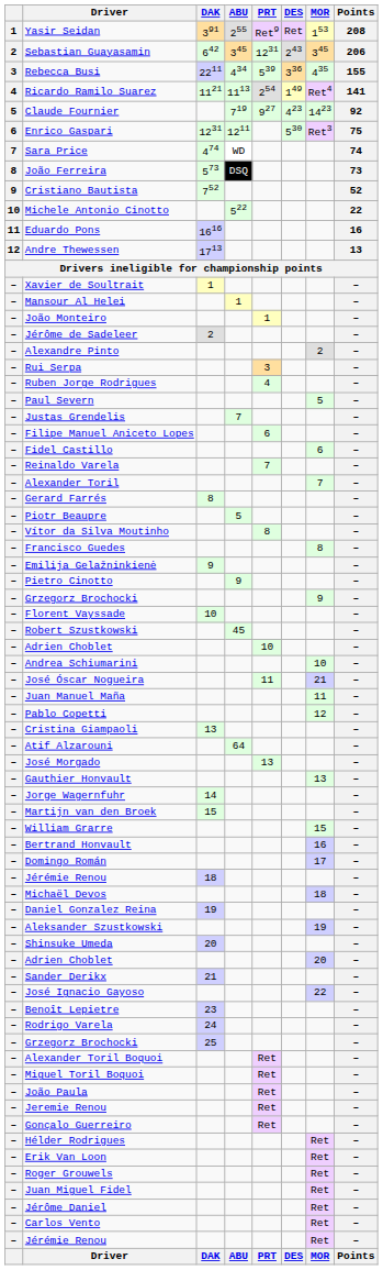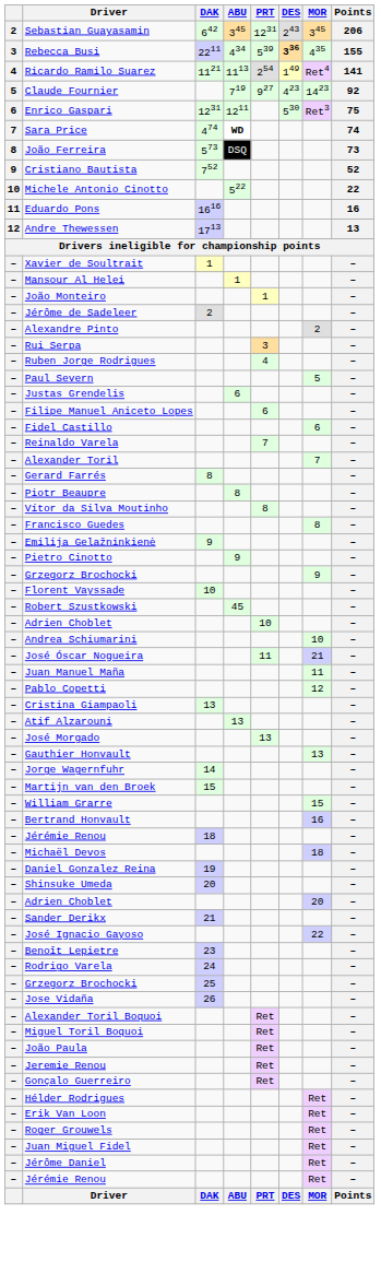- row: 1 | Yasir Seidan | 391 | 255 | Ret9 | Ret | 153 | 208
Rebecca Busi | DES: normal -> bold
Sara Price | ABU: normal -> bold
Justas Grendelis | ABU: 7 -> 6
Piotr Beaupre | ABU: 5 -> 8
Atif Alzarouni | ABU: 64 -> 13
- row: – | Domingo Román | 17 | –
- row: – | Aleksander Szustkowski | 19 | –
+ row: – | Jose Vidaña | 26 | –
- row: – | Carlos Vento | Ret | –
